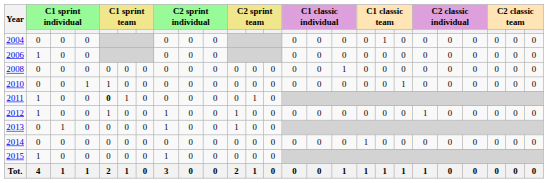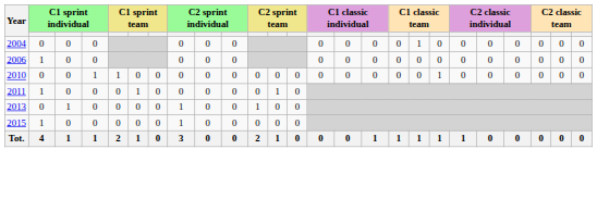- row: 2008 | 0 | 0 | 0 | 0 | 0 | 0 | 0 | 0 | 0 | 0 | 0 | 0 | 0 | 0 | 1 | 0 | 0 | 0 | 0 | 0 | 0 | 0 | 0 | 0
2011 | column 5: bold -> normal
- row: 2012 | 1 | 0 | 0 | 1 | 0 | 0 | 1 | 0 | 0 | 1 | 0 | 0 | 0 | 0 | 0 | 0 | 0 | 0 | 1 | 0 | 0 | 0 | 0 | 0
- row: 2014 | 0 | 0 | 0 | 0 | 0 | 0 | 0 | 0 | 0 | 0 | 0 | 0 | 0 | 0 | 0 | 1 | 0 | 0 | 0 | 0 | 0 | 0 | 0 | 0
